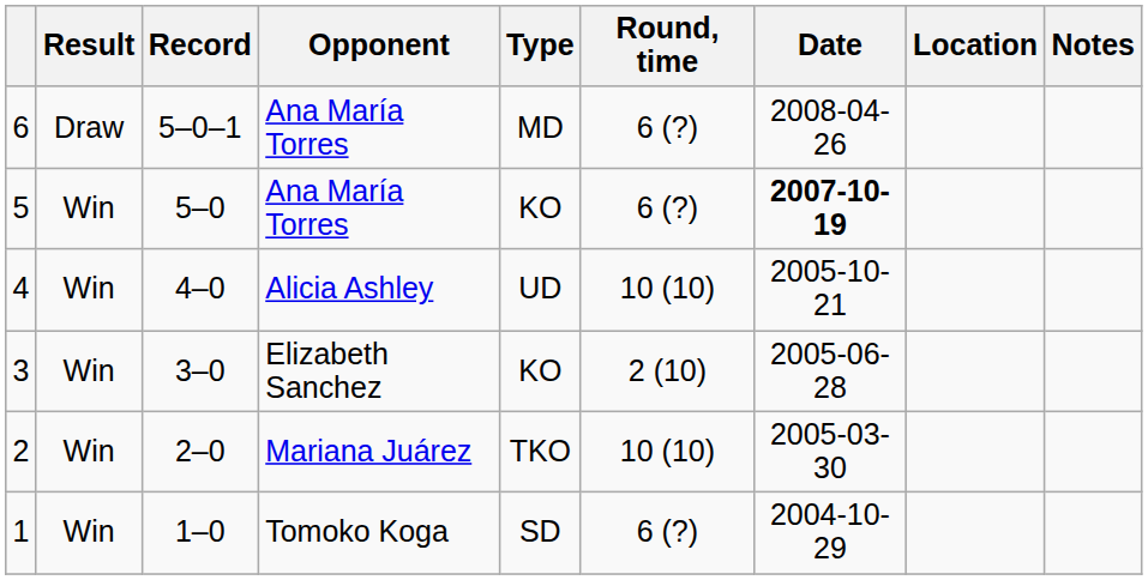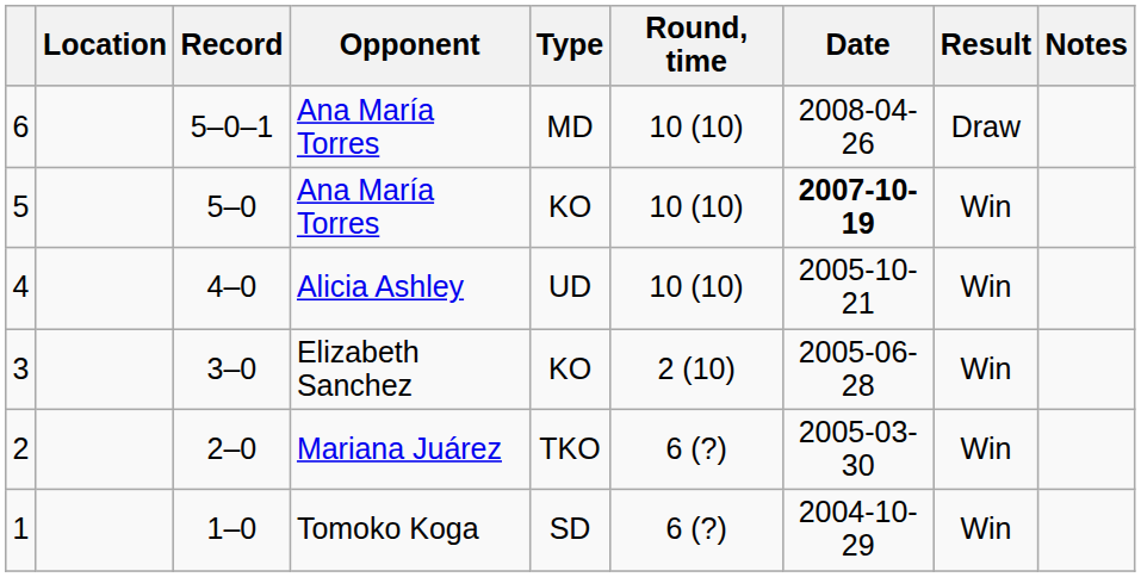columns swapped: Result <-> Location
6 | Round, time: 6 (?) -> 10 (10)
5 | Round, time: 6 (?) -> 10 (10)
2 | Round, time: 10 (10) -> 6 (?)
